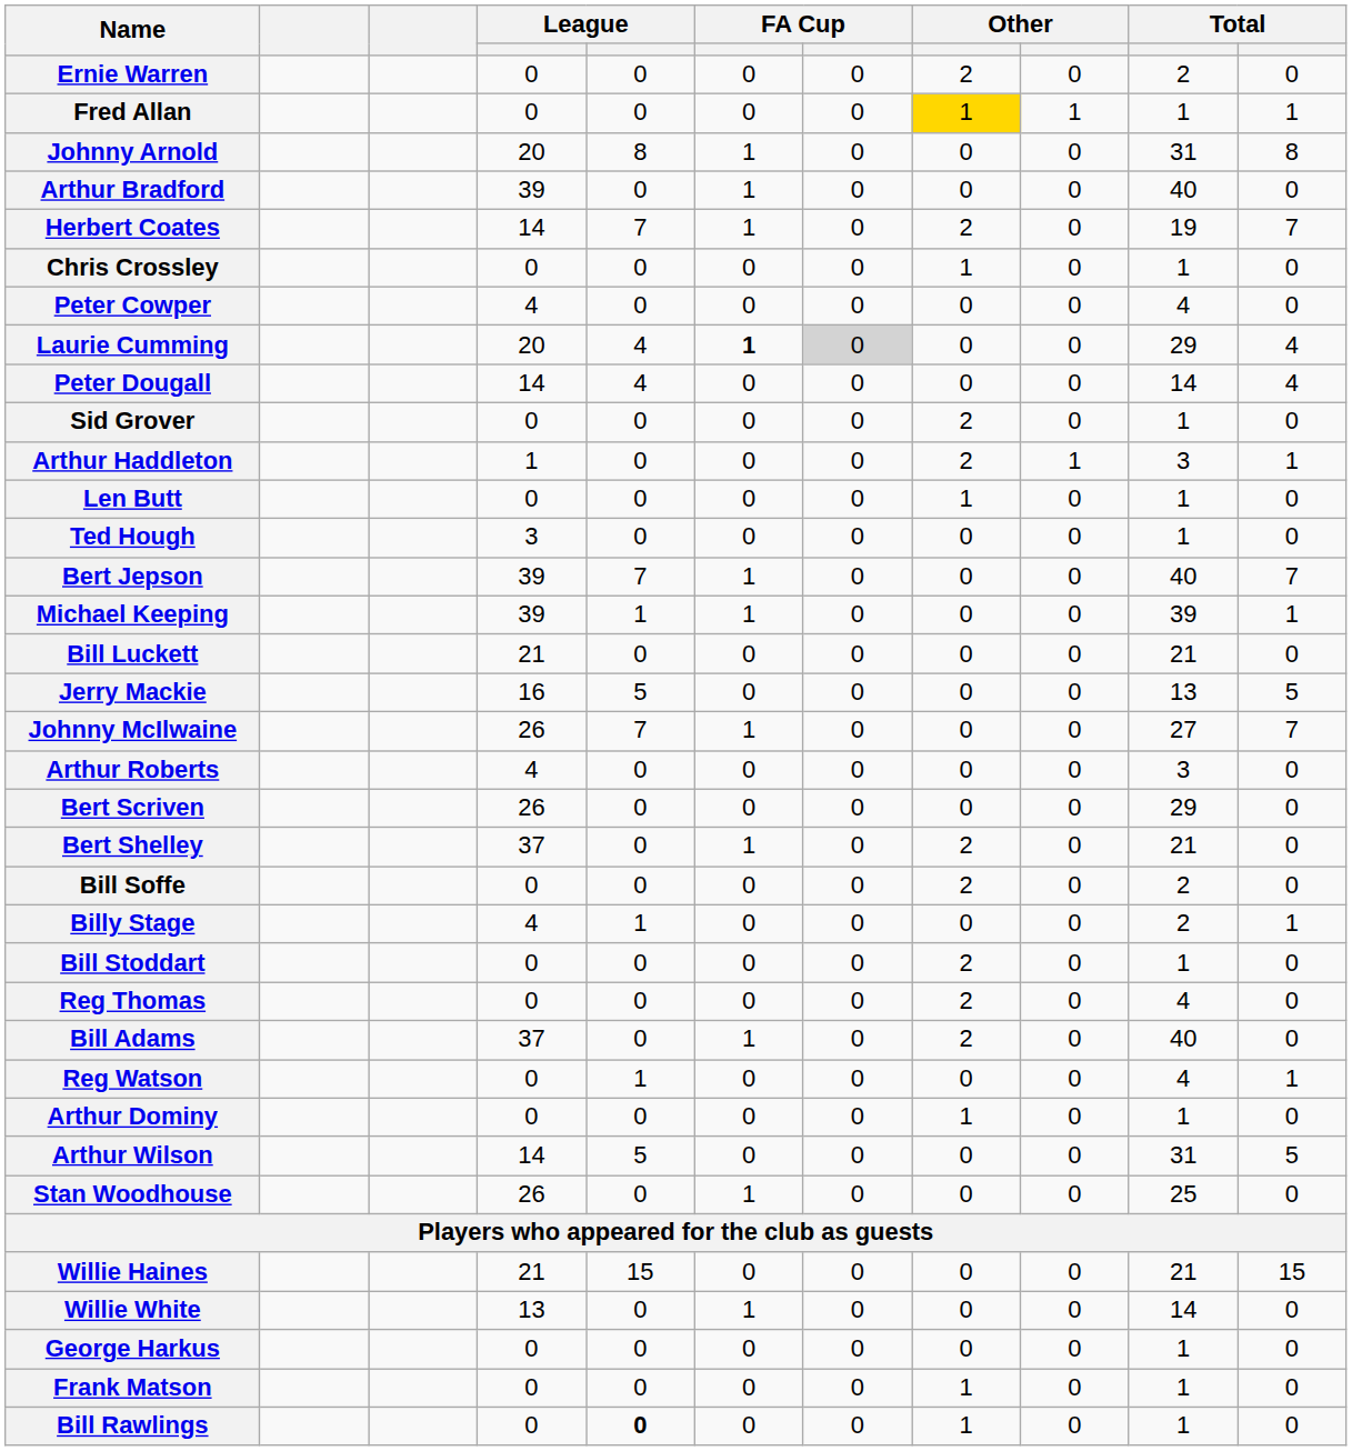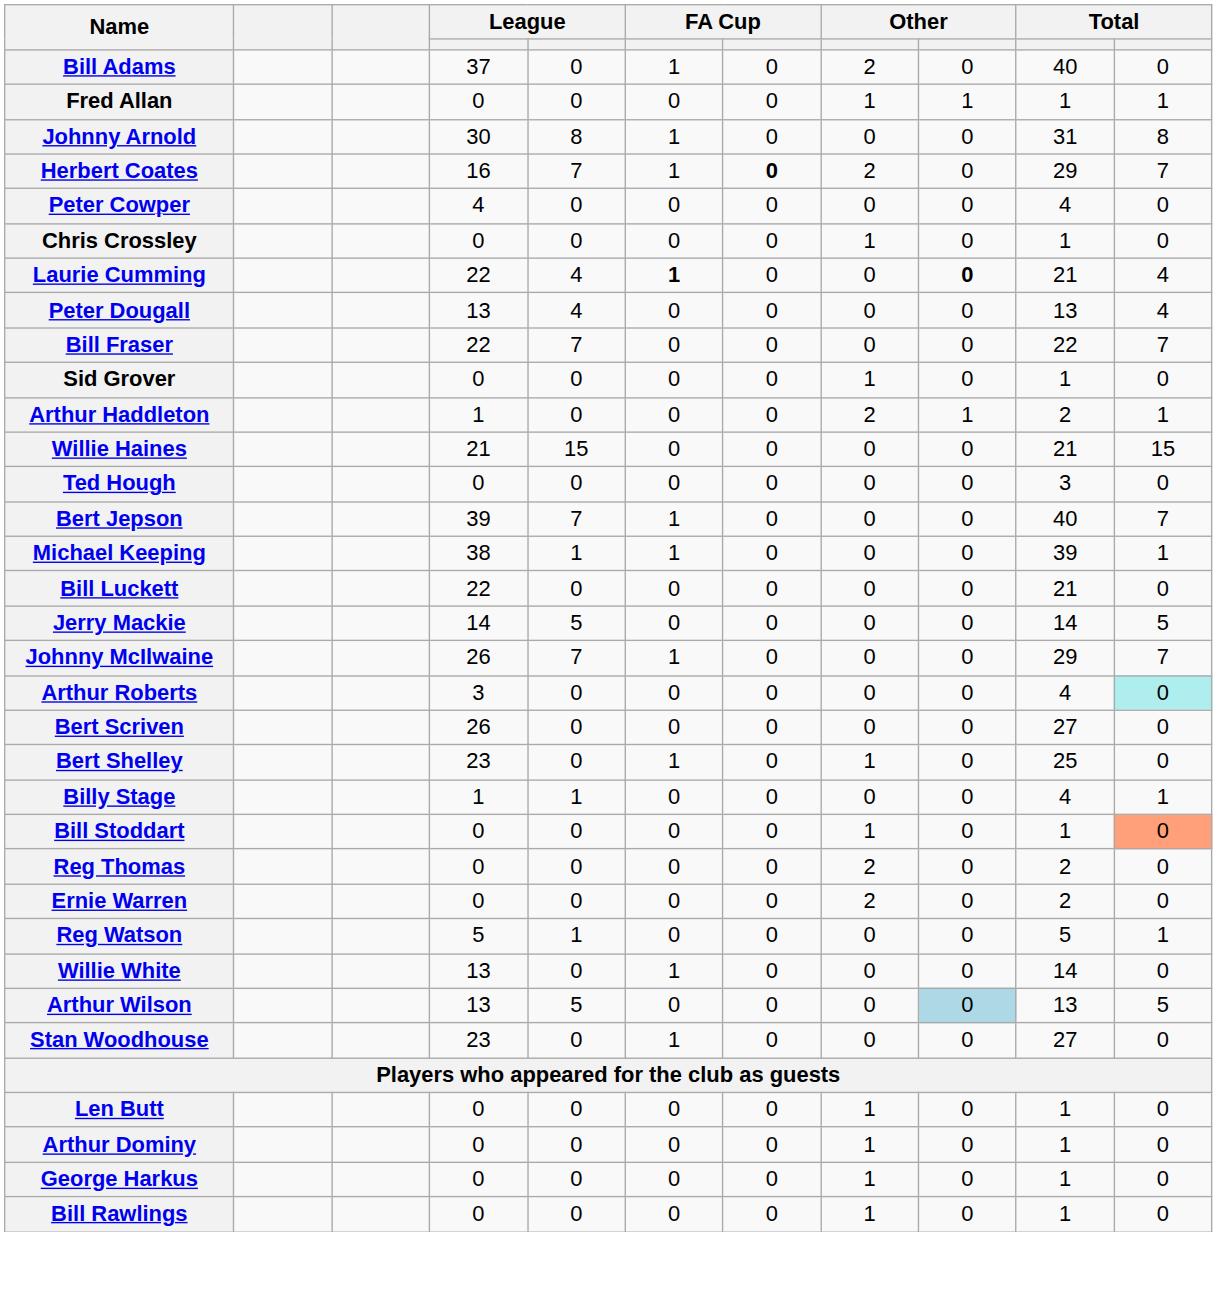rows swapped: Bill Adams <-> Ernie Warren
Fred Allan | column 8: gold background -> no background
Johnny Arnold | column 4: 20 -> 30
- row: Arthur Bradford | 39 | 0 | 1 | 0 | 0 | 0 | 40 | 0
Herbert Coates | column 4: 14 -> 16
Herbert Coates | column 7: normal -> bold
Herbert Coates | column 10: 19 -> 29
rows swapped: Peter Cowper <-> Chris Crossley
Laurie Cumming | column 4: 20 -> 22
Laurie Cumming | column 7: lightgrey background -> no background
Laurie Cumming | column 9: normal -> bold
Laurie Cumming | column 10: 29 -> 21
Peter Dougall | column 4: 14 -> 13
Peter Dougall | column 10: 14 -> 13
+ row: Bill Fraser | 22 | 7 | 0 | 0 | 0 | 0 | 22 | 7
Sid Grover | column 8: 2 -> 1
Arthur Haddleton | column 10: 3 -> 2
rows swapped: Willie Haines <-> Len Butt
Ted Hough | column 4: 3 -> 0
Ted Hough | column 10: 1 -> 3
Michael Keeping | column 4: 39 -> 38
Bill Luckett | column 4: 21 -> 22
Jerry Mackie | column 4: 16 -> 14
Jerry Mackie | column 10: 13 -> 14
Johnny McIlwaine | column 10: 27 -> 29
Arthur Roberts | column 4: 4 -> 3
Arthur Roberts | column 10: 3 -> 4
Arthur Roberts | column 11: no background -> paleturquoise background
Bert Scriven | column 10: 29 -> 27
Bert Shelley | column 4: 37 -> 23
Bert Shelley | column 8: 2 -> 1
Bert Shelley | column 10: 21 -> 25
- row: Bill Soffe | 0 | 0 | 0 | 0 | 2 | 0 | 2 | 0
Billy Stage | column 4: 4 -> 1
Billy Stage | column 10: 2 -> 4
Bill Stoddart | column 8: 2 -> 1
Bill Stoddart | column 11: no background -> lightsalmon background
Reg Thomas | column 10: 4 -> 2
Reg Watson | column 4: 0 -> 5
Reg Watson | column 10: 4 -> 5
rows swapped: Willie White <-> Arthur Dominy
Arthur Wilson | column 4: 14 -> 13
Arthur Wilson | column 9: no background -> lightblue background
Arthur Wilson | column 10: 31 -> 13
Stan Woodhouse | column 4: 26 -> 23
Stan Woodhouse | column 10: 25 -> 27
George Harkus | column 8: 0 -> 1
- row: Frank Matson | 0 | 0 | 0 | 0 | 1 | 0 | 1 | 0
Bill Rawlings | column 5: bold -> normal
